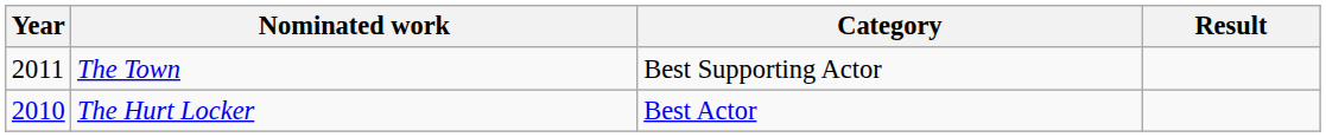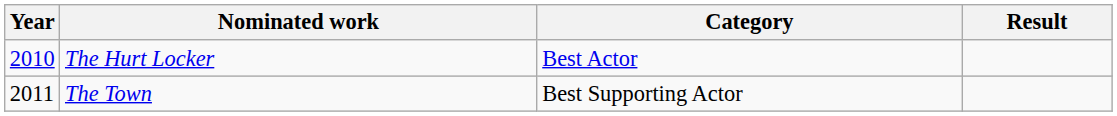rows swapped: The Hurt Locker <-> The Town
